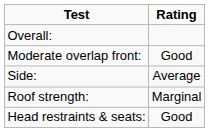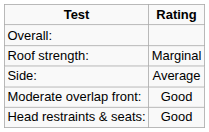rows swapped: Moderate overlap front: <-> Roof strength:
